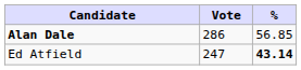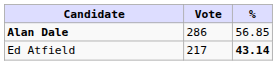Ed Atfield | Vote: 247 -> 217
